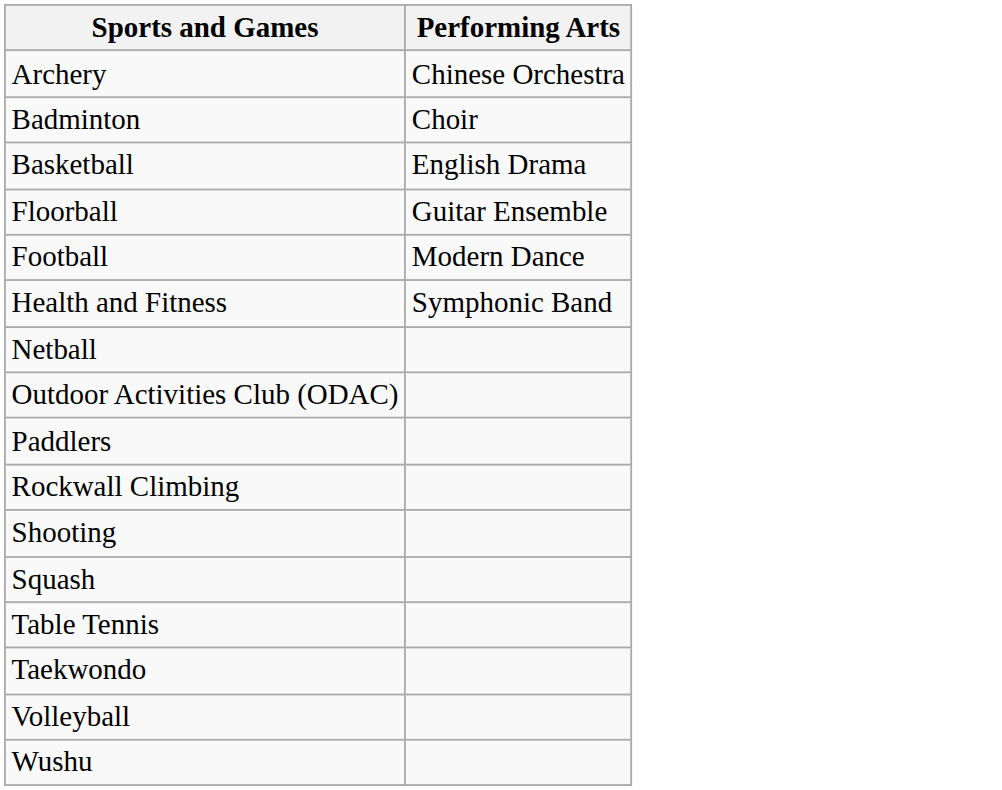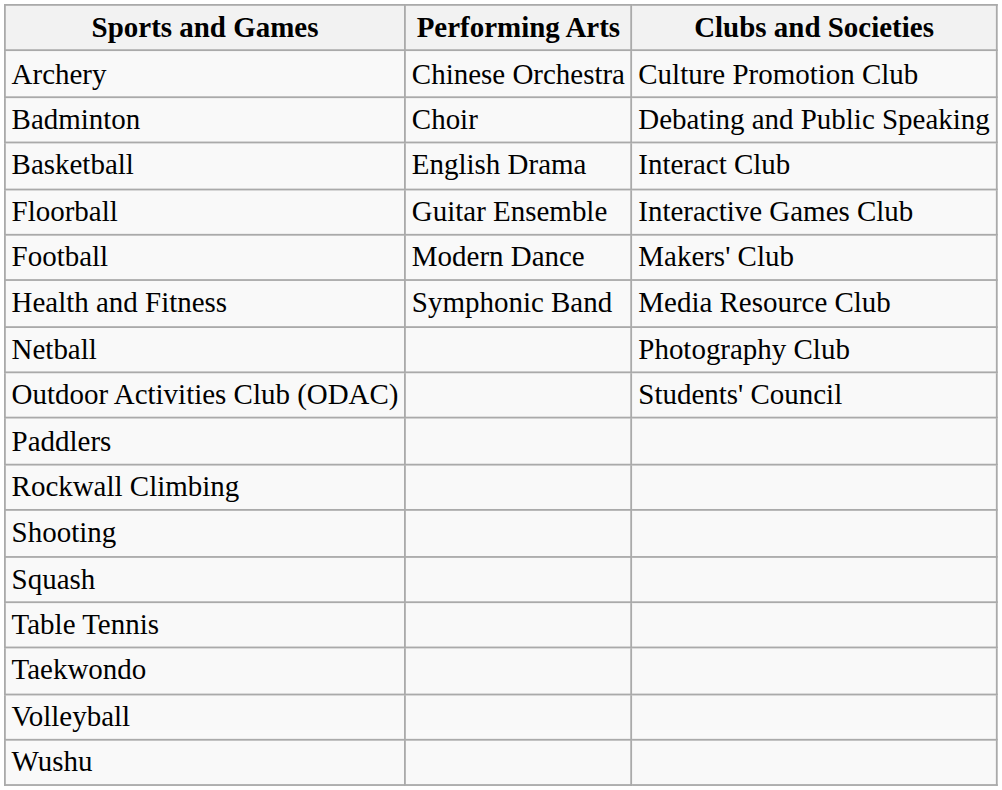+ column: Clubs and Societies | Culture Promotion Club | Debating and Public Speaking | Interact Club | Interactive Games Club | Makers' Club | Media Resource Club | Photography Club | Students' Council
